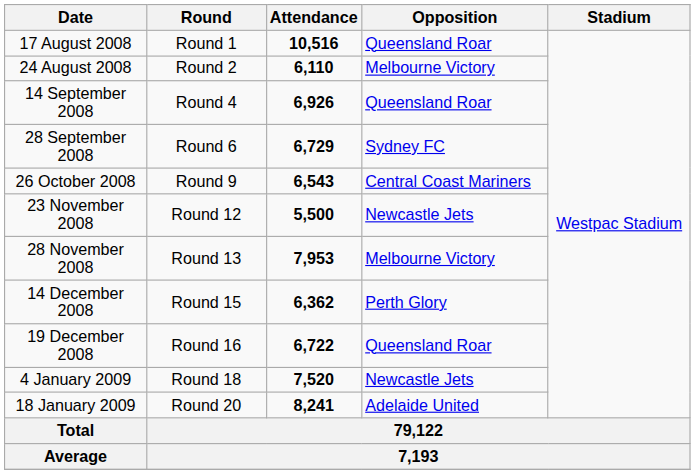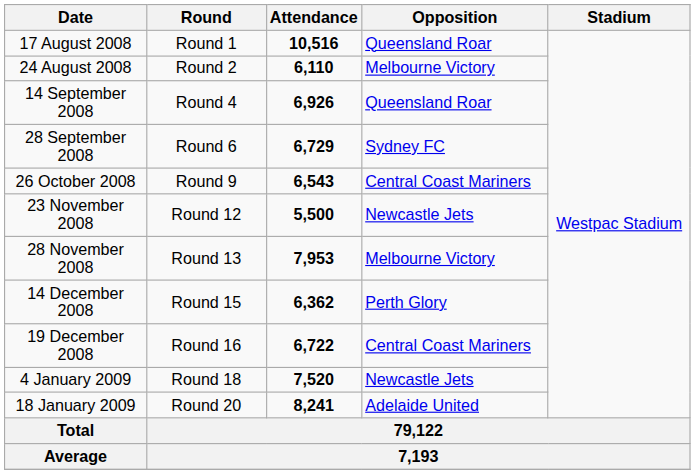19 December 2008 | Opposition: Queensland Roar -> Central Coast Mariners
